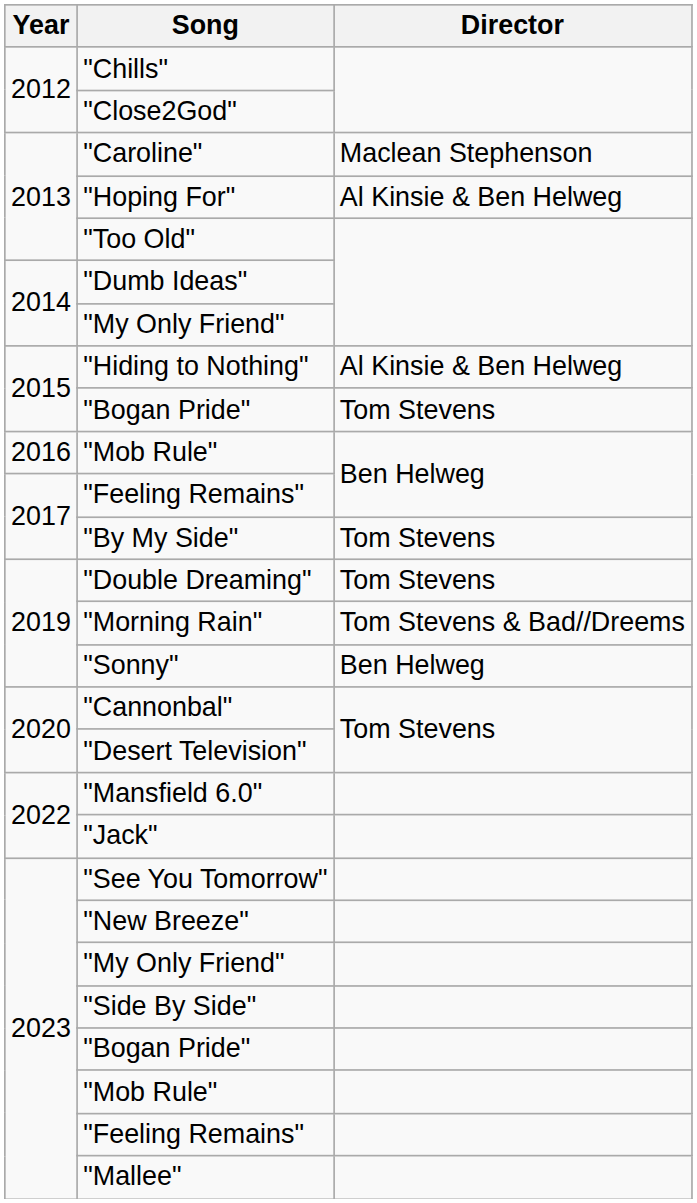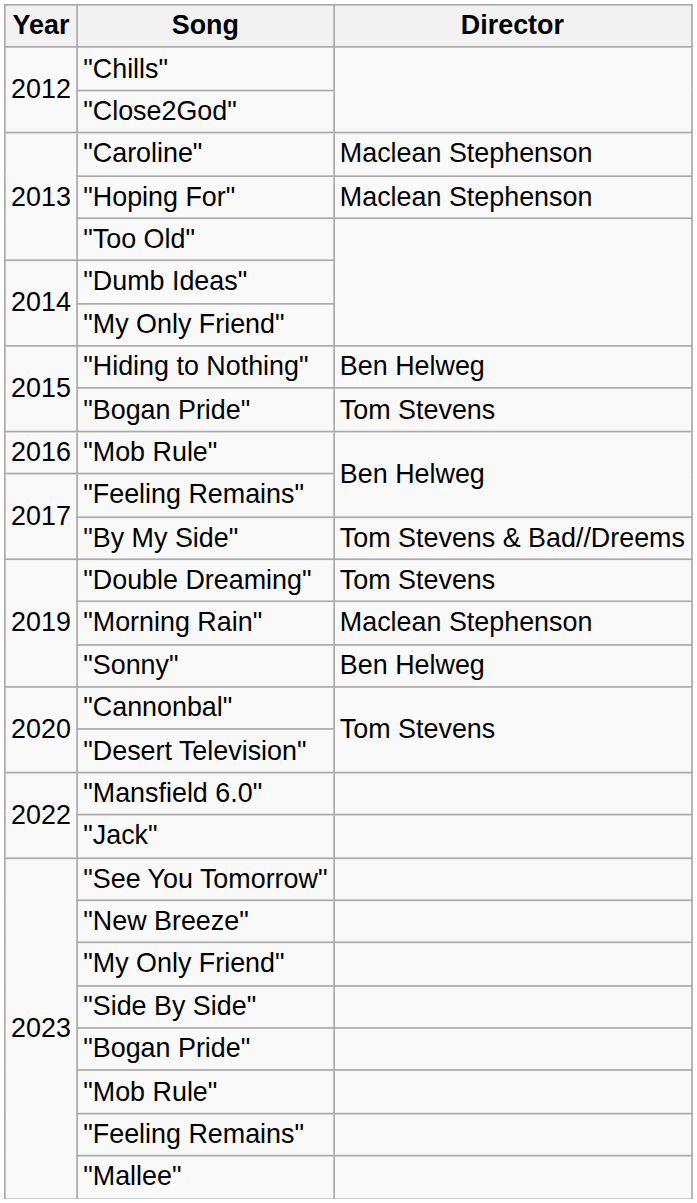"Hoping For" | Director: Al Kinsie & Ben Helweg -> Maclean Stephenson
"Hiding to Nothing" | Director: Al Kinsie & Ben Helweg -> Ben Helweg
"By My Side" | Director: Tom Stevens -> Tom Stevens & Bad//Dreems
"Morning Rain" | Director: Tom Stevens & Bad//Dreems -> Maclean Stephenson
